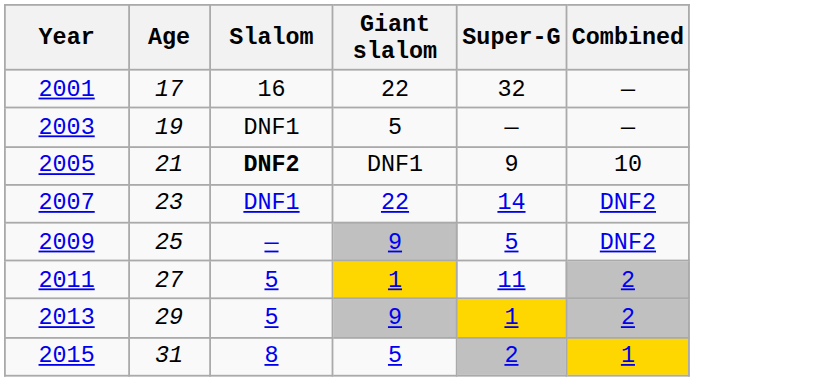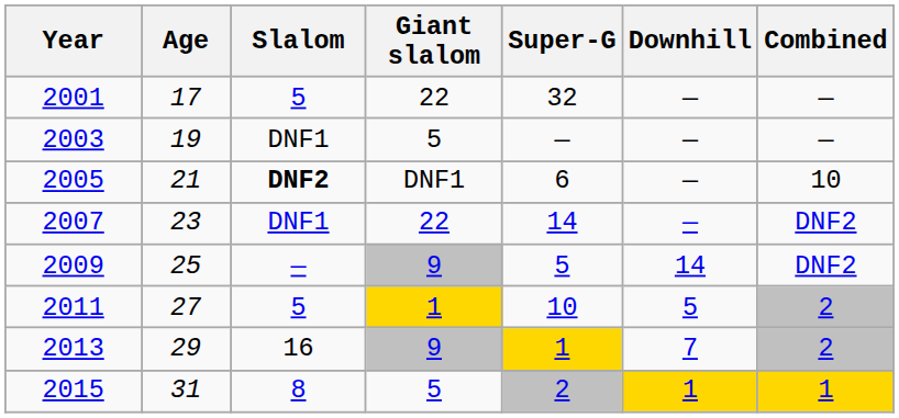+ column: Downhill | — | — | — | — | 14 | 5 | 7 | 1
2001 | Slalom: 16 -> 5
2005 | Super-G: 9 -> 6
2011 | Super-G: 11 -> 10
2013 | Slalom: 5 -> 16
